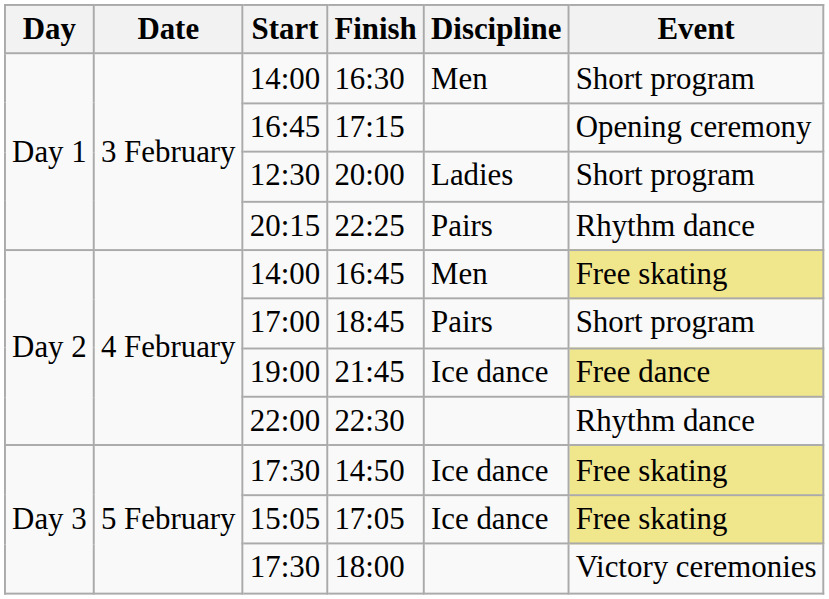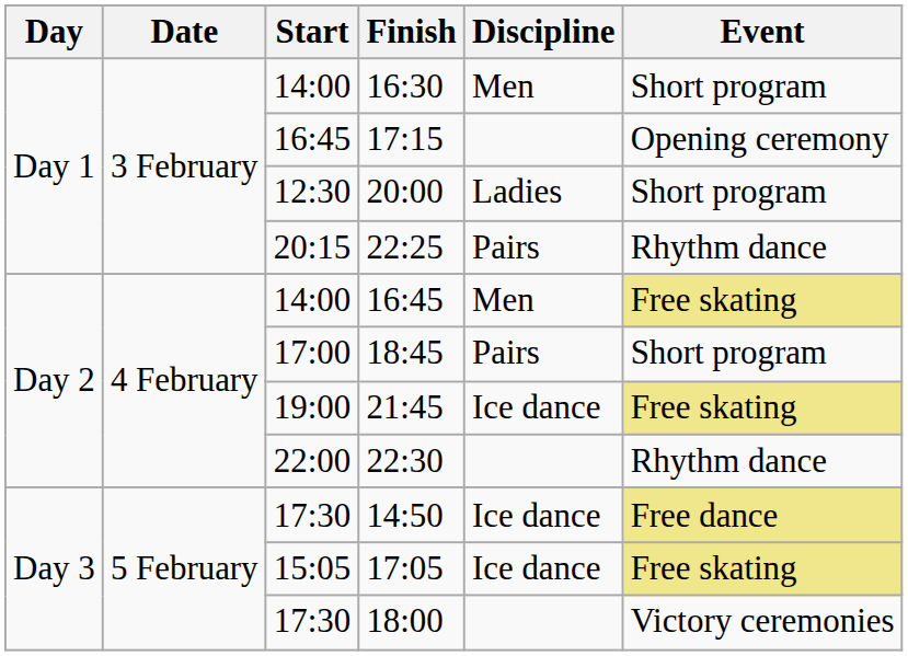21:45 | Event: Free dance -> Free skating
14:50 | Event: Free skating -> Free dance
